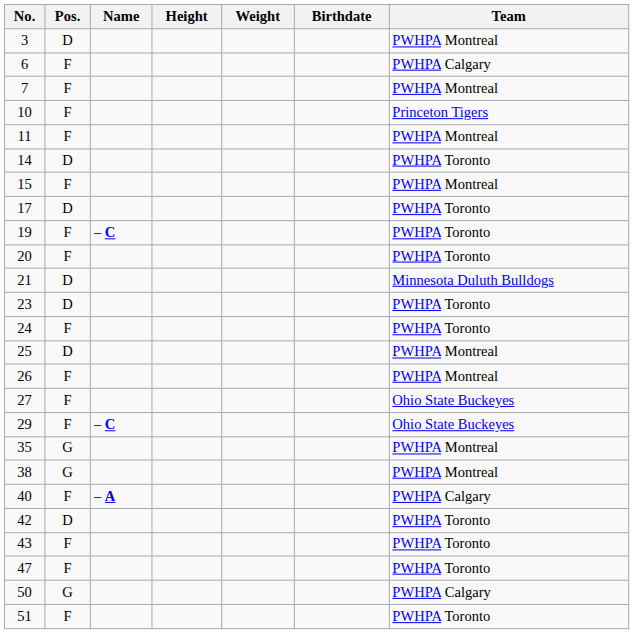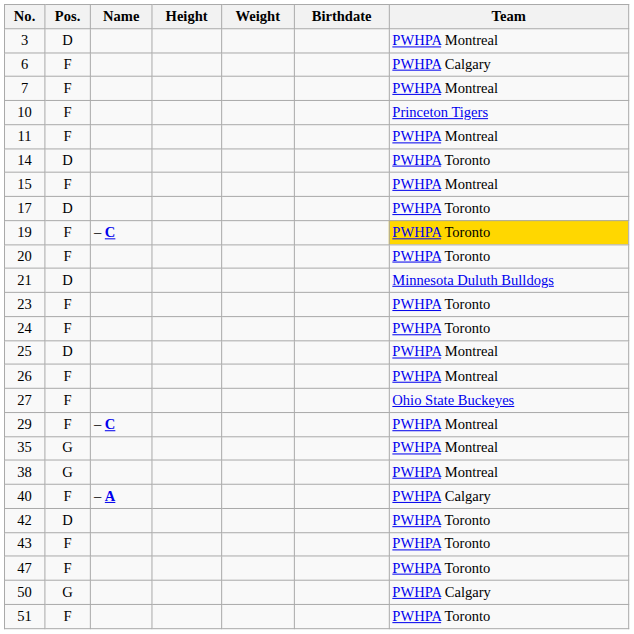19 | Team: no background -> gold background
23 | Pos.: D -> F
29 | Team: Ohio State Buckeyes -> PWHPA Montreal
